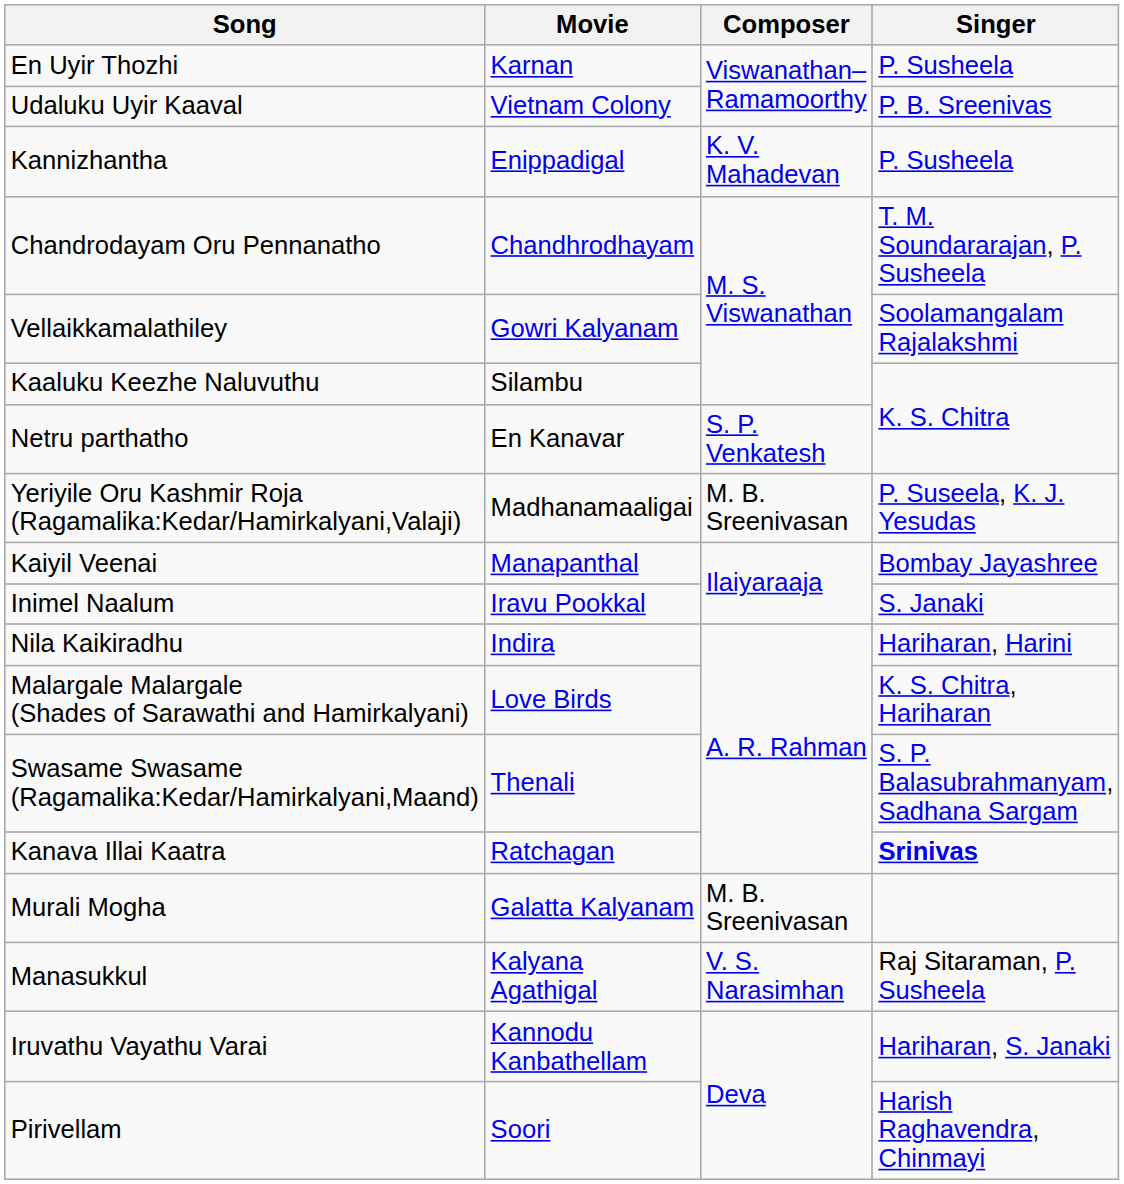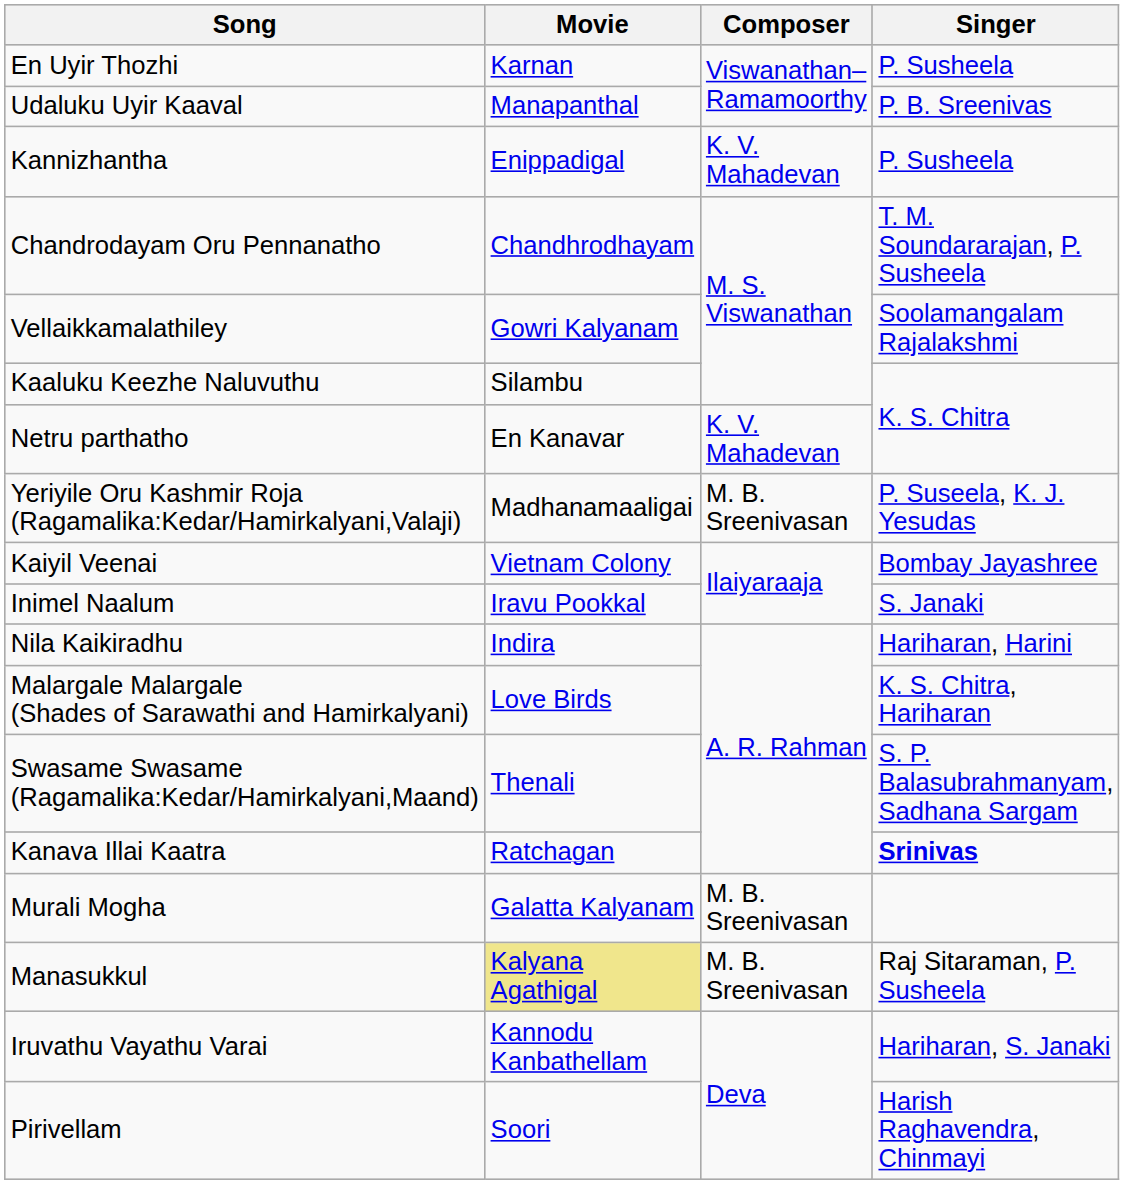Udaluku Uyir Kaaval | Movie: Vietnam Colony -> Manapanthal
Netru parthatho | Composer: S. P. Venkatesh -> K. V. Mahadevan
Kaiyil Veenai | Movie: Manapanthal -> Vietnam Colony
Manasukkul | Movie: no background -> khaki background
Manasukkul | Composer: V. S. Narasimhan -> M. B. Sreenivasan
